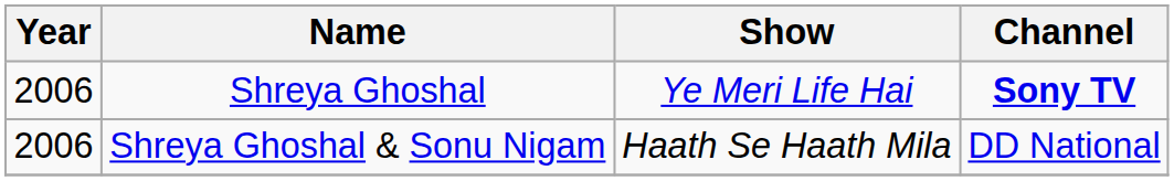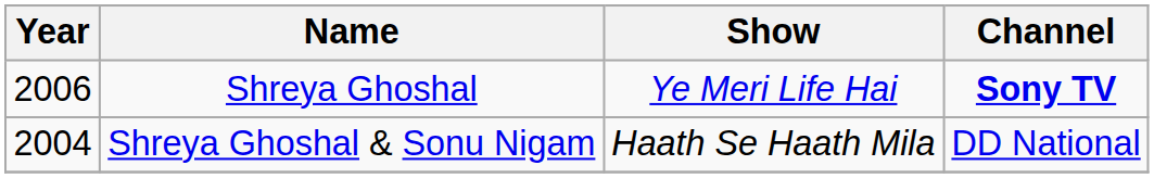Shreya Ghoshal & Sonu Nigam | Year: 2006 -> 2004
